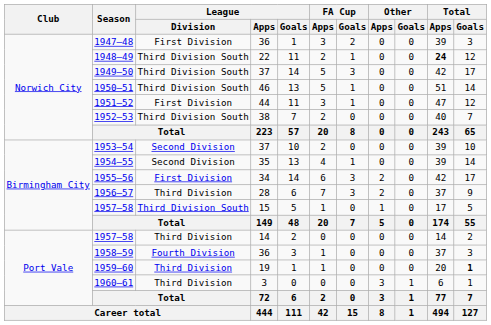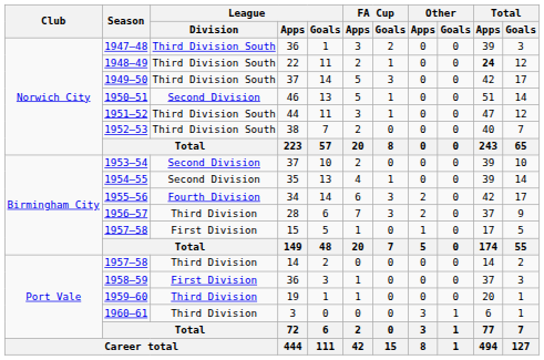1947–48 | League / Division: First Division -> Third Division South
1950–51 | League / Division: Third Division South -> Second Division
1951–52 | League / Division: First Division -> Third Division South
1955–56 | League / Division: First Division -> Fourth Division
1957–58 / 15 | League / Division: Third Division South -> First Division
1958–59 | League / Division: Fourth Division -> First Division
1959–60 | Total / Goals: bold -> normal
